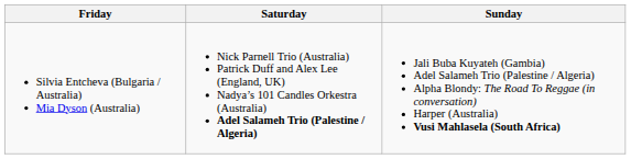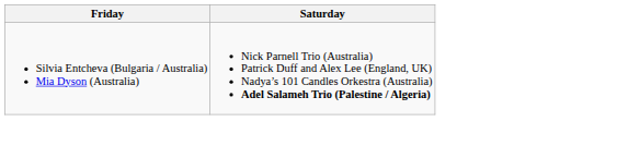- column: Sunday | Jali Buba Kuyateh (Gambia) Adel Salameh Trio (Palestine / Algeria) Alpha Blondy: The Road To Reggae (in conversation) Harper (Australia) Vusi Mahlasela (South Africa)
